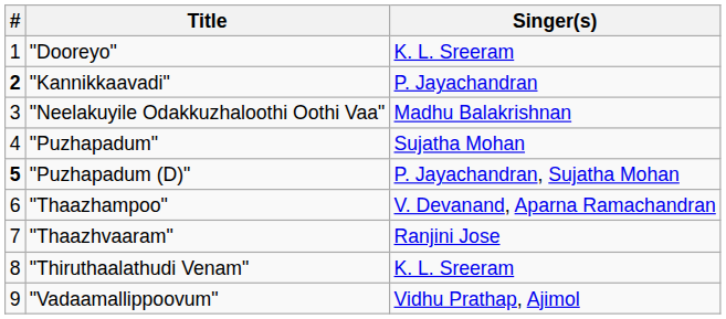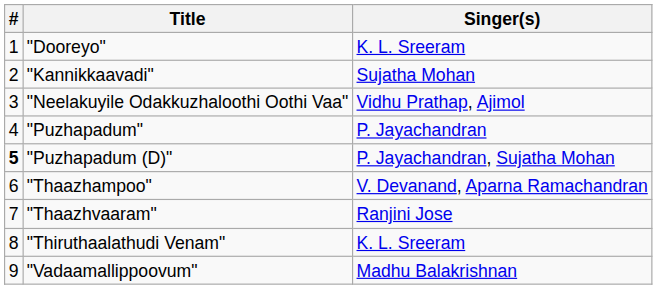"Kannikkaavadi" | #: bold -> normal
"Kannikkaavadi" | Singer(s): P. Jayachandran -> Sujatha Mohan
"Neelakuyile Odakkuzhaloothi Oothi Vaa" | Singer(s): Madhu Balakrishnan -> Vidhu Prathap, Ajimol
"Puzhapadum" | Singer(s): Sujatha Mohan -> P. Jayachandran
"Vadaamallippoovum" | Singer(s): Vidhu Prathap, Ajimol -> Madhu Balakrishnan
